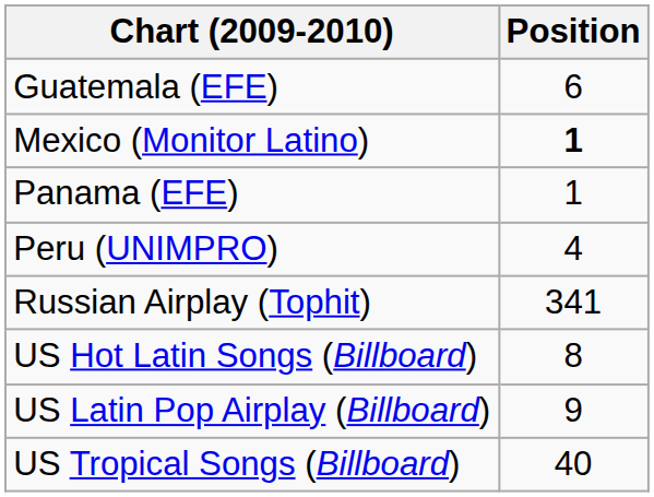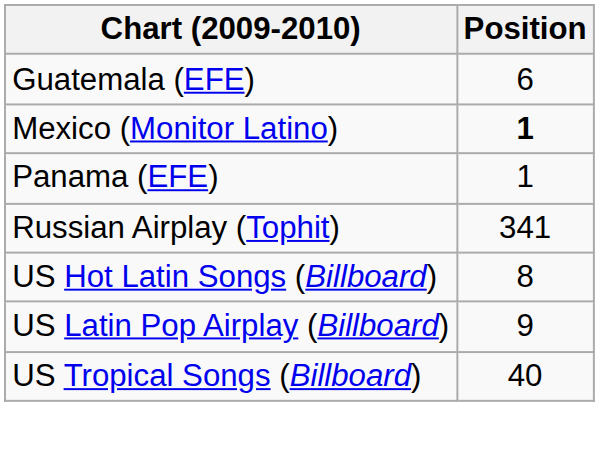- row: Peru (UNIMPRO) | 4
